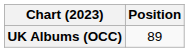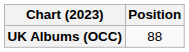UK Albums (OCC) | Position: 89 -> 88
